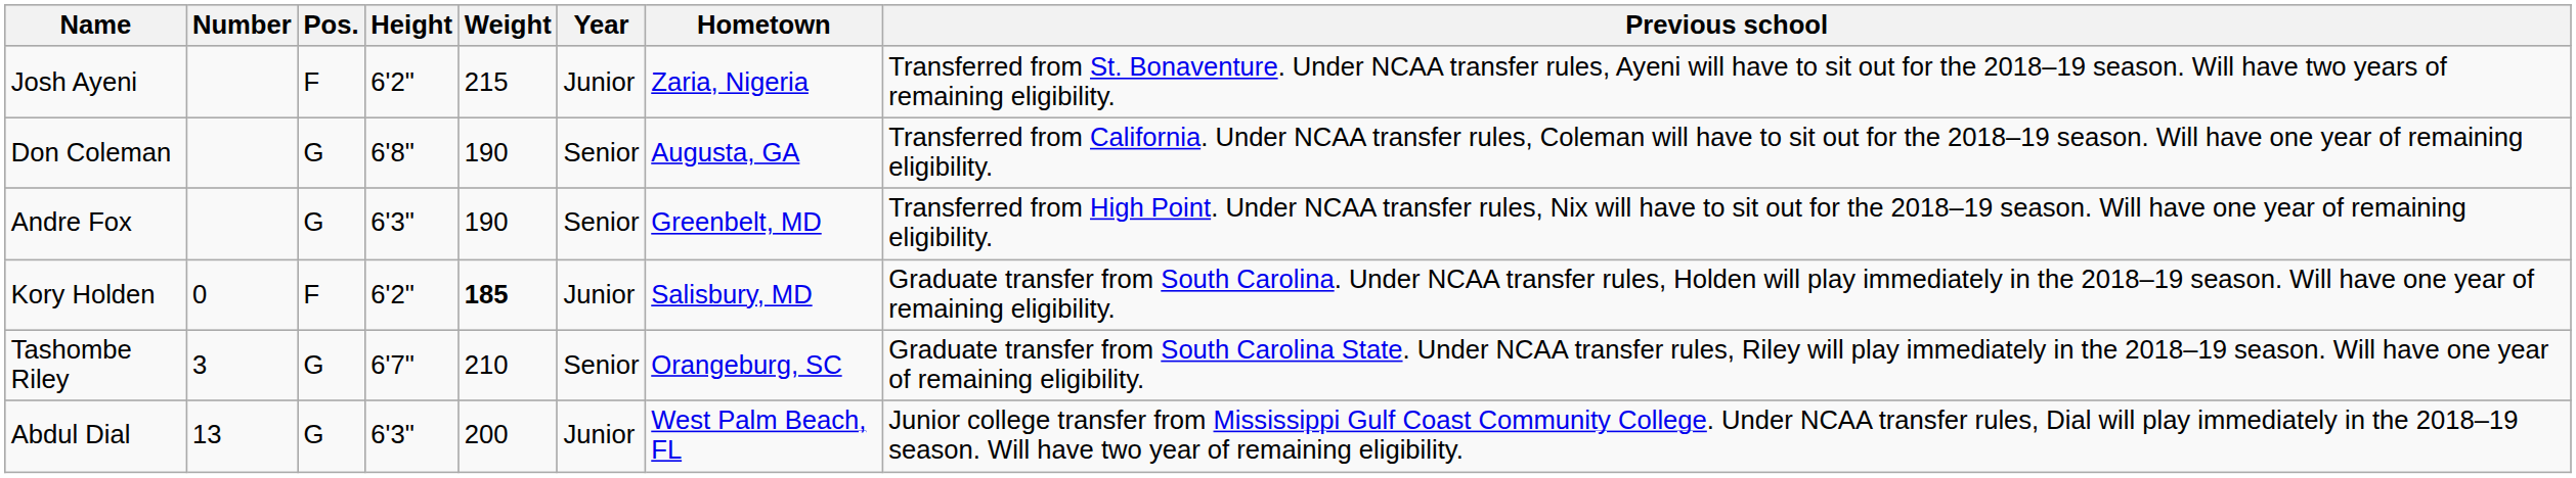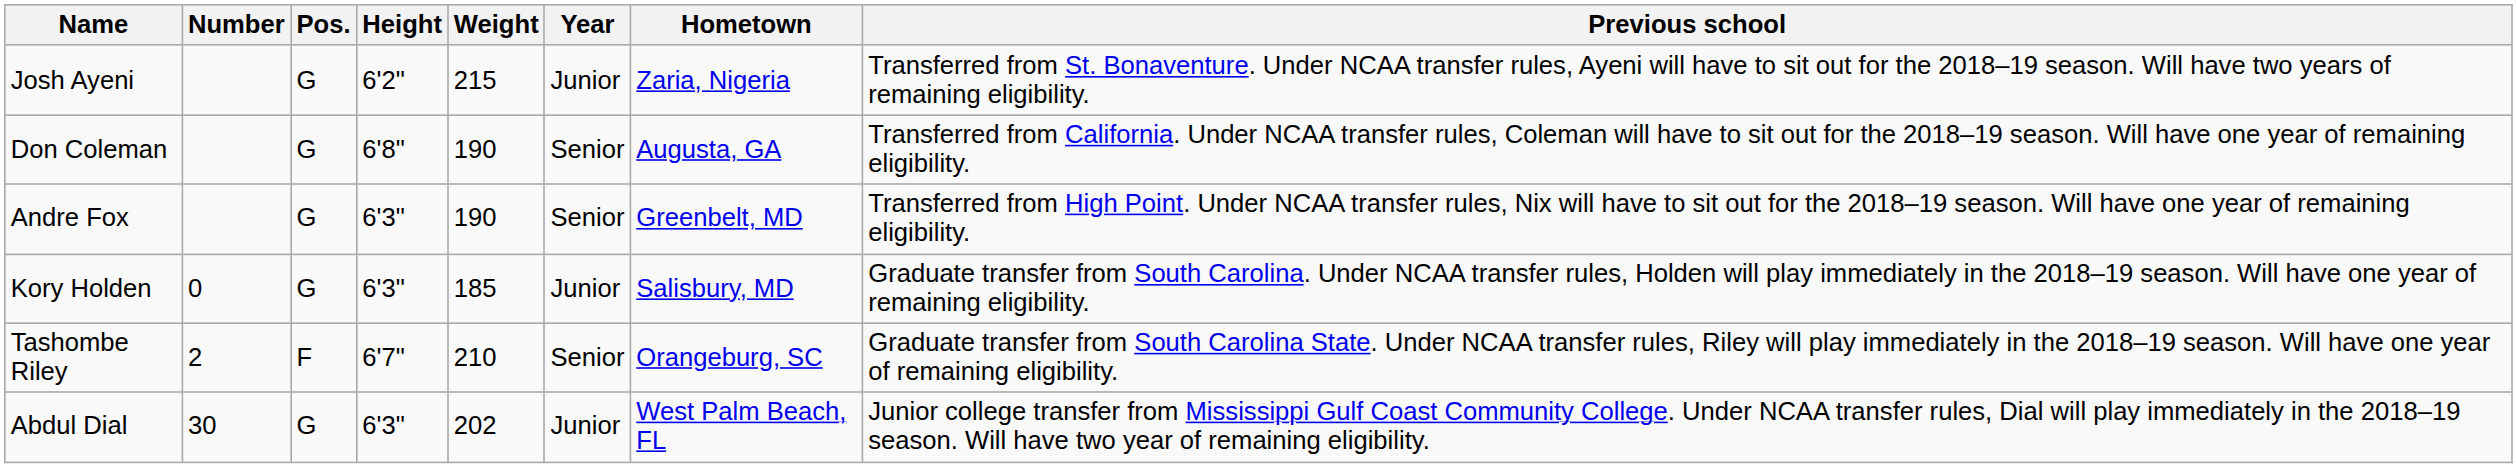Josh Ayeni | Pos.: F -> G
Kory Holden | Pos.: F -> G
Kory Holden | Height: 6'2" -> 6'3"
Kory Holden | Weight: bold -> normal
Tashombe Riley | Number: 3 -> 2
Tashombe Riley | Pos.: G -> F
Abdul Dial | Number: 13 -> 30
Abdul Dial | Weight: 200 -> 202
